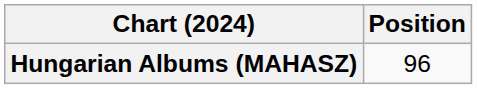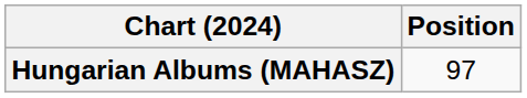Hungarian Albums (MAHASZ) | Position: 96 -> 97
